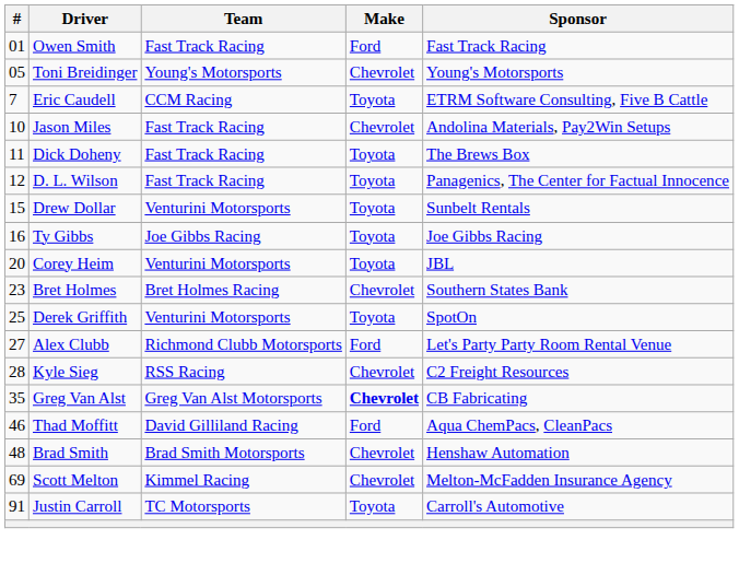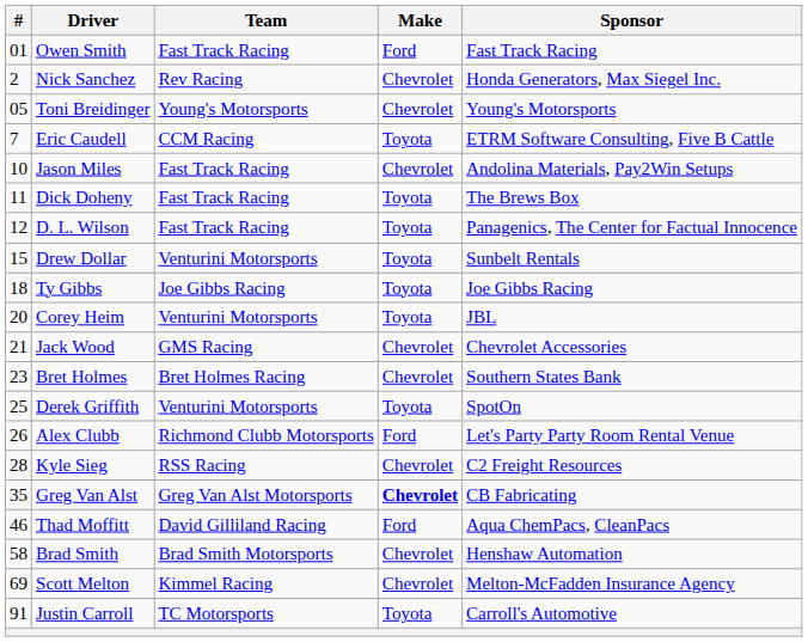+ row: 2 | Nick Sanchez | Rev Racing | Chevrolet | Honda Generators, Max Siegel Inc.
Ty Gibbs | #: 16 -> 18
+ row: 21 | Jack Wood | GMS Racing | Chevrolet | Chevrolet Accessories
Alex Clubb | #: 27 -> 26
Brad Smith | #: 48 -> 58
